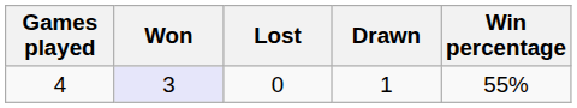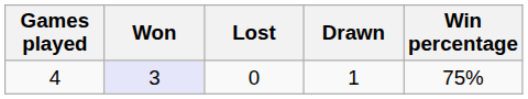4 | Win percentage: 55% -> 75%
